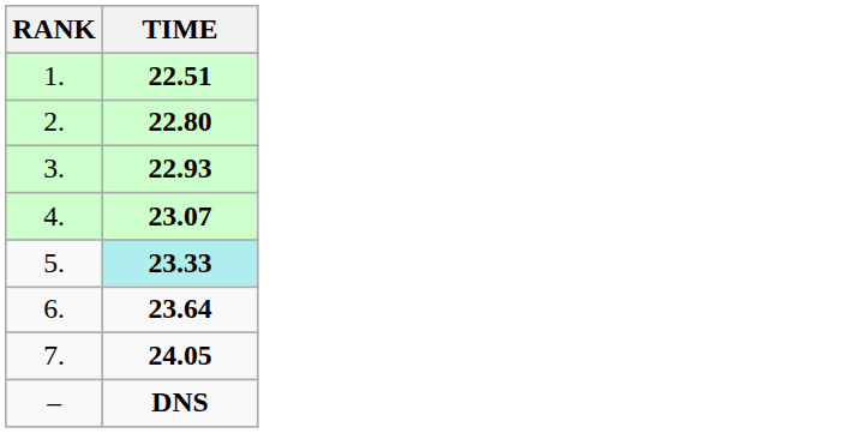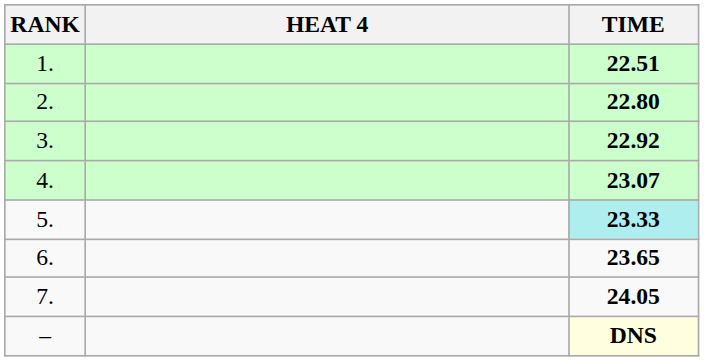+ column: HEAT 4
3. | TIME: 22.93 -> 22.92
6. | TIME: 23.64 -> 23.65
– | TIME: no background -> lightyellow background
